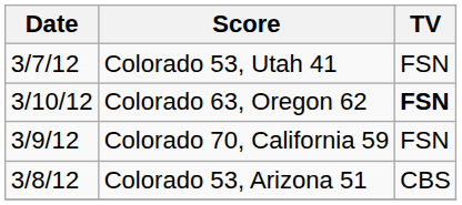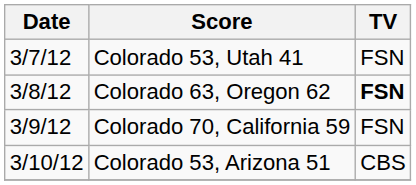Colorado 63, Oregon 62 | Date: 3/10/12 -> 3/8/12
Colorado 53, Arizona 51 | Date: 3/8/12 -> 3/10/12
